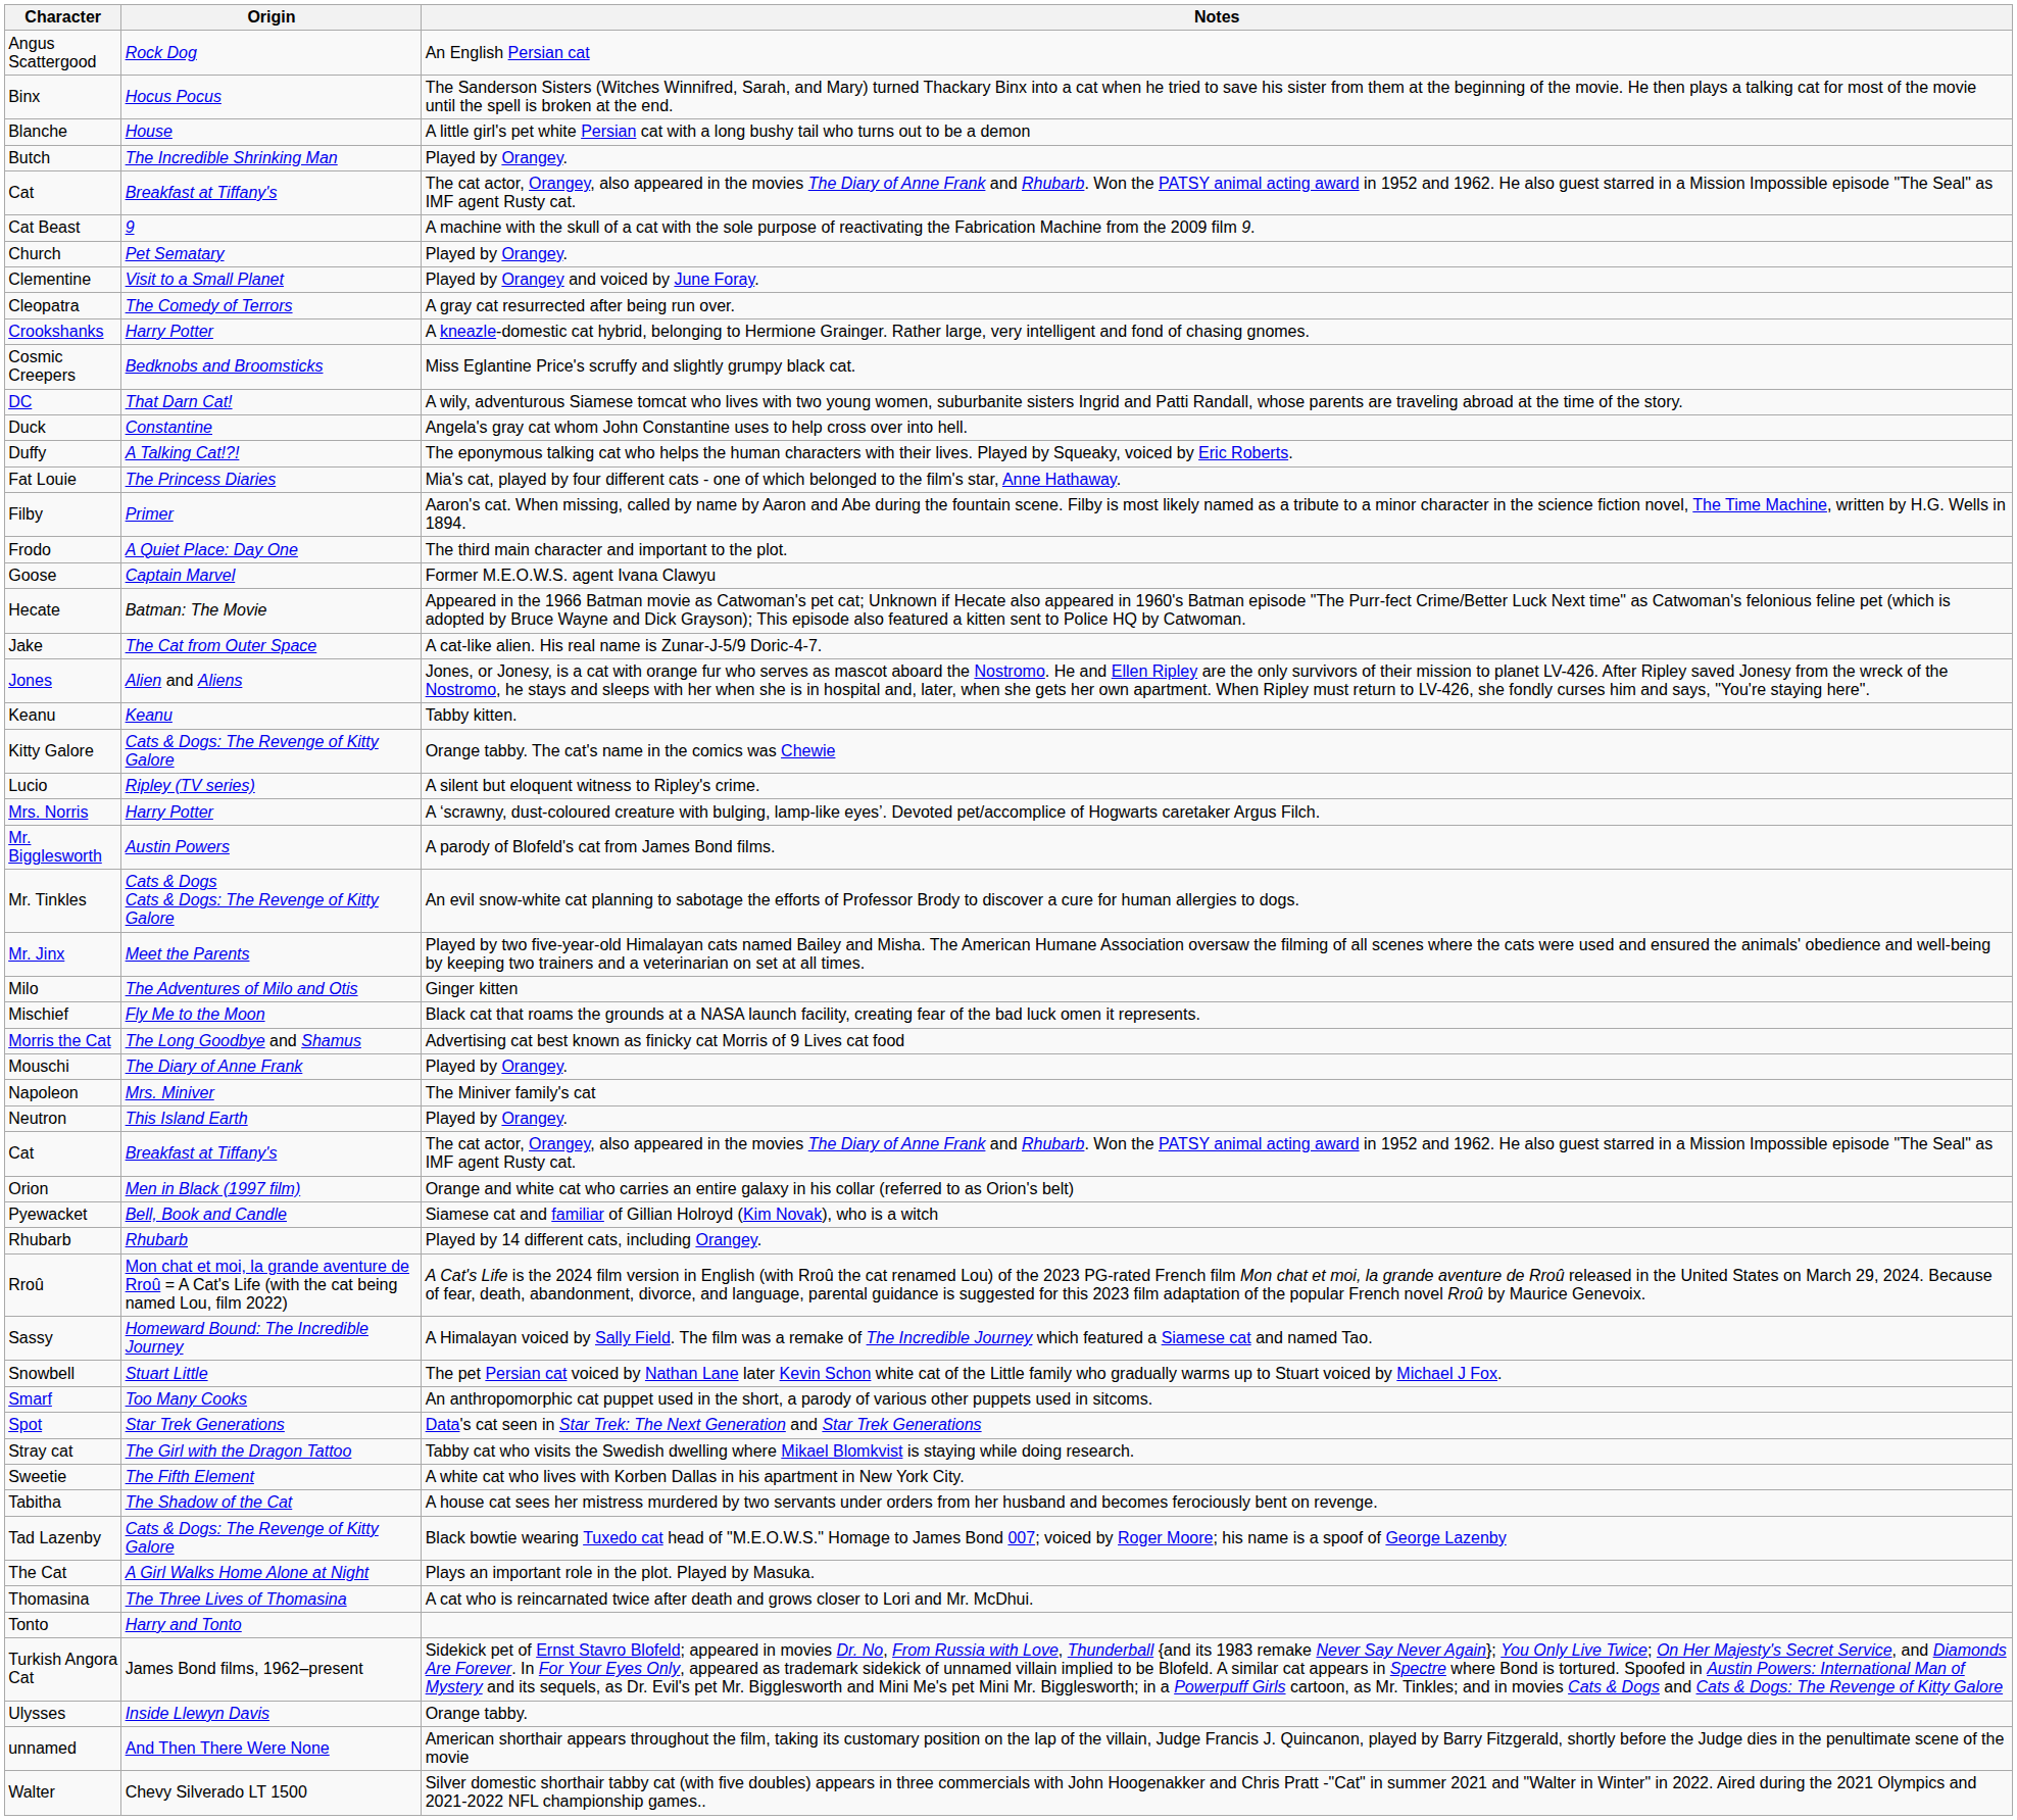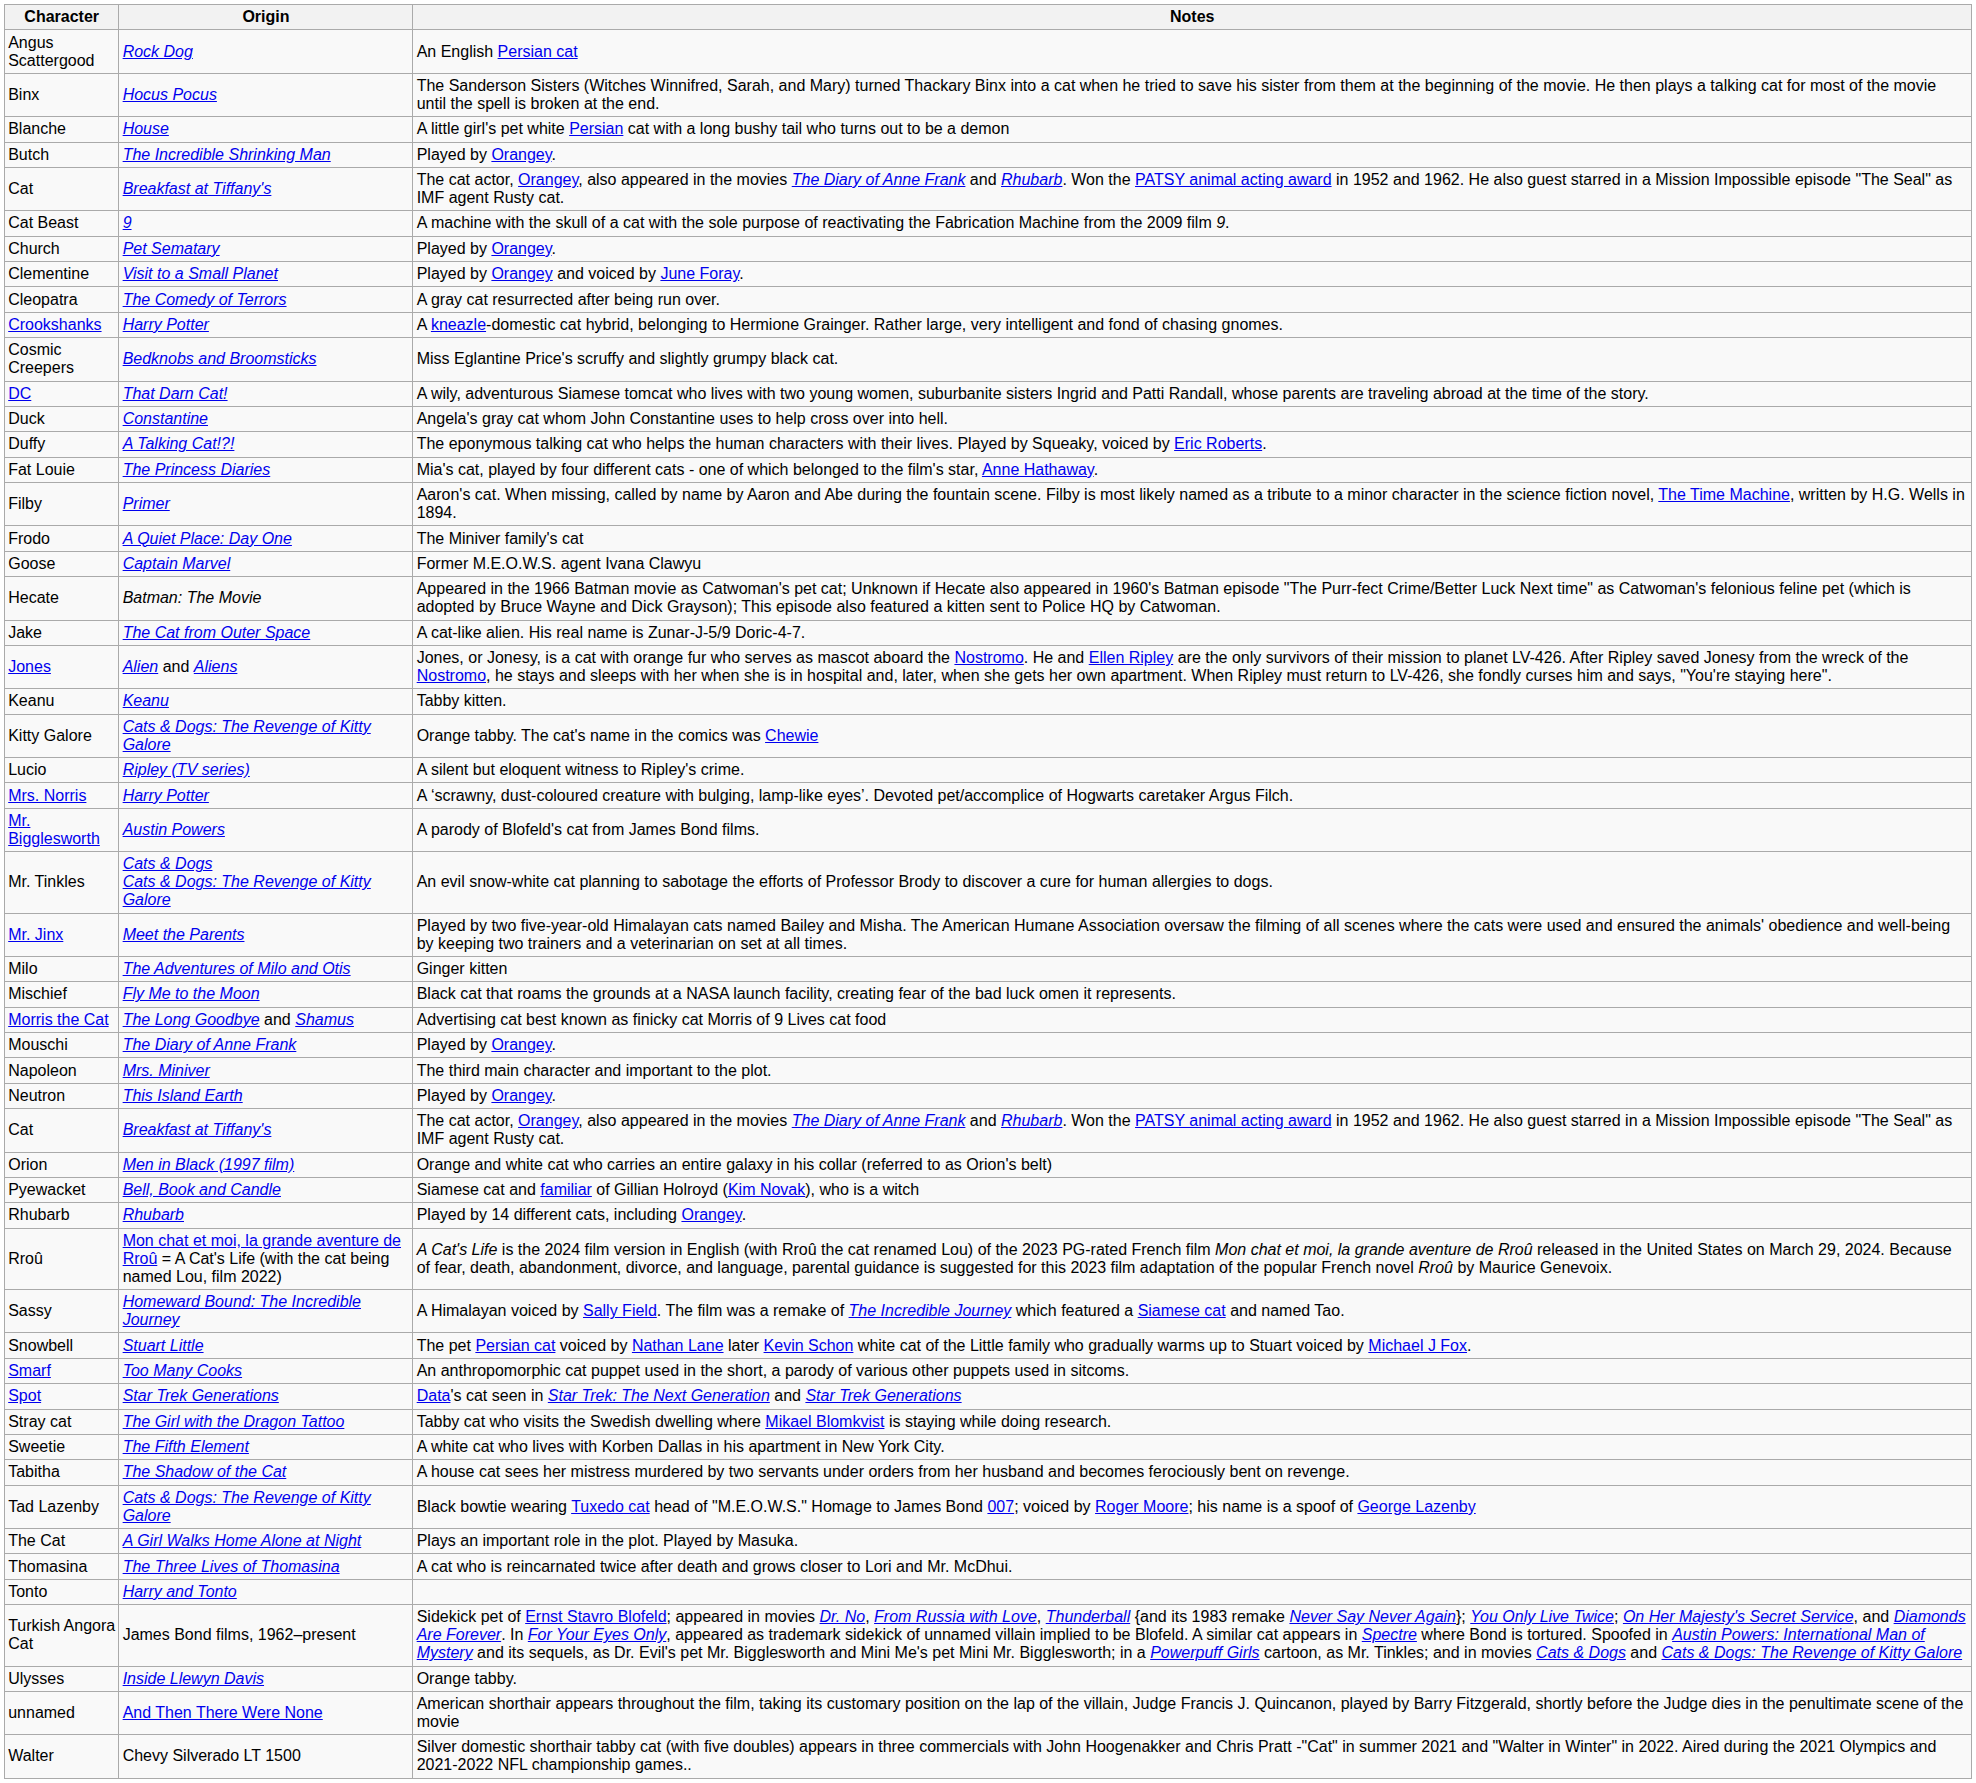Frodo | Notes: The third main character and important to the plot. -> The Miniver family's cat
Napoleon | Notes: The Miniver family's cat -> The third main character and important to the plot.
